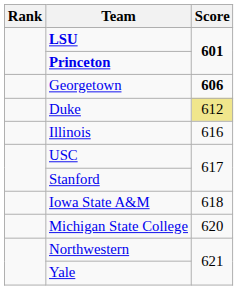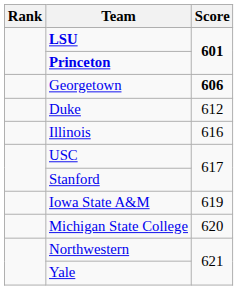Duke | Score: khaki background -> no background
Iowa State A&M | Score: 618 -> 619
